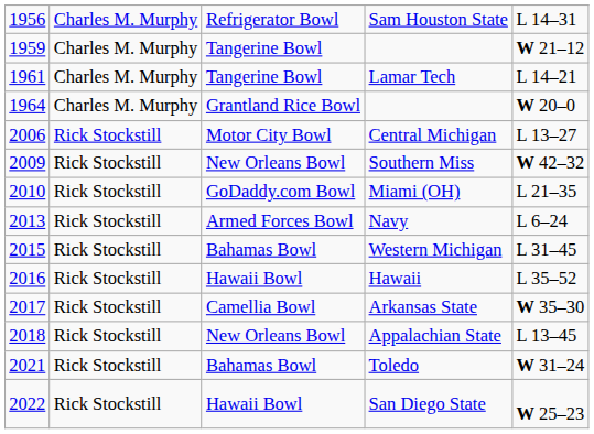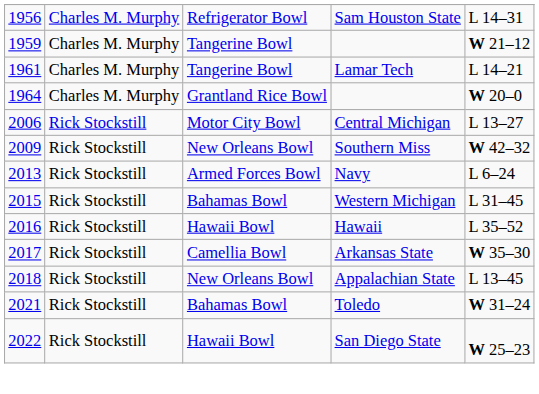- row: 2010 | Rick Stockstill | GoDaddy.com Bowl | Miami (OH) | L 21–35
